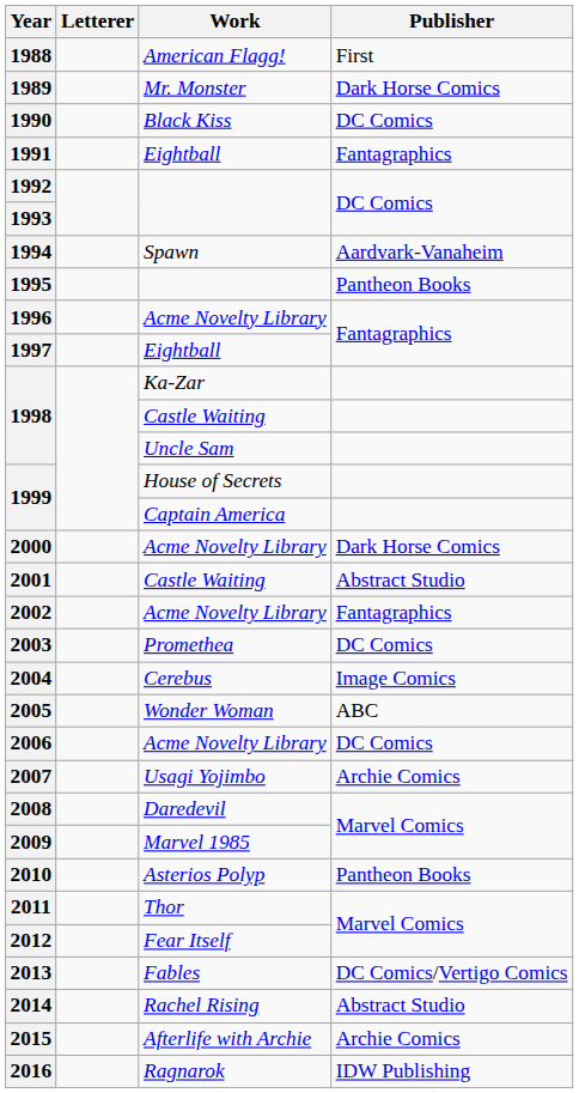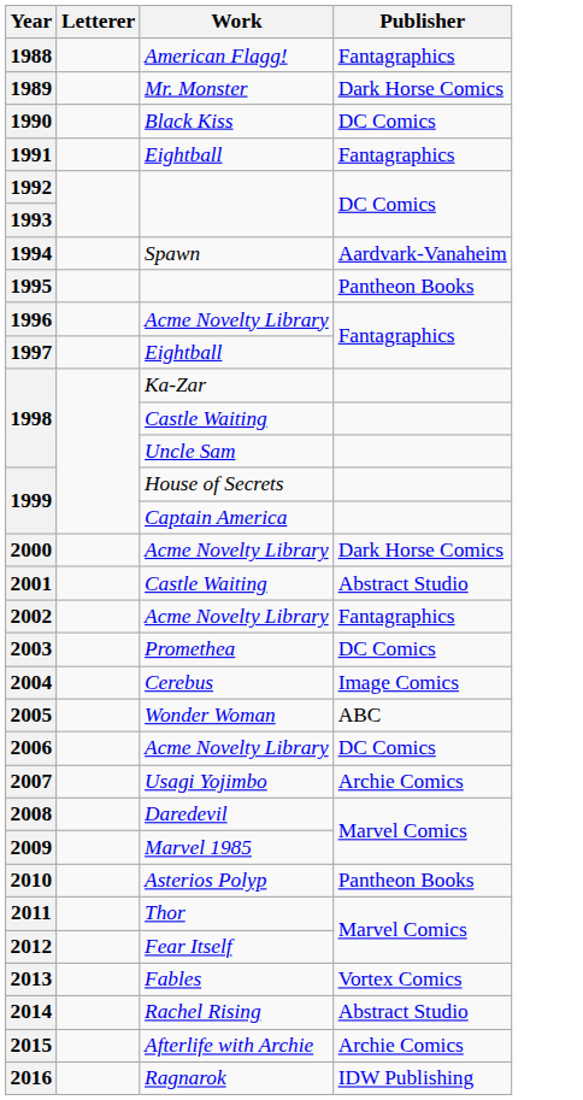1988 | Publisher: First -> Fantagraphics
2013 | Publisher: DC Comics/Vertigo Comics -> Vortex Comics
